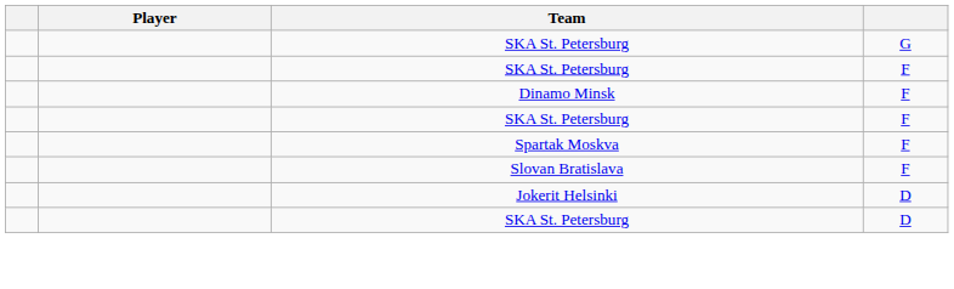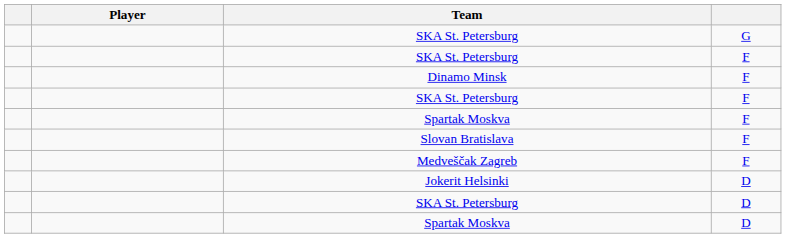+ row: Medveščak Zagreb | F
+ row: Spartak Moskva | D
